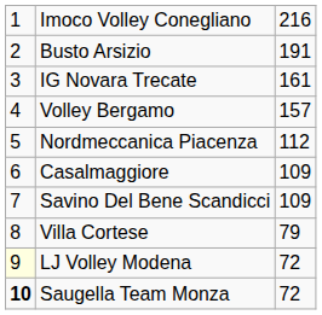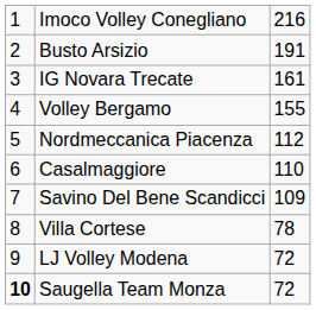Volley Bergamo | column 3: 157 -> 155
Casalmaggiore | column 3: 109 -> 110
Villa Cortese | column 3: 79 -> 78
LJ Volley Modena | column 1: lightyellow background -> no background
